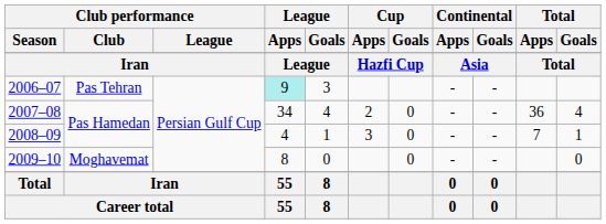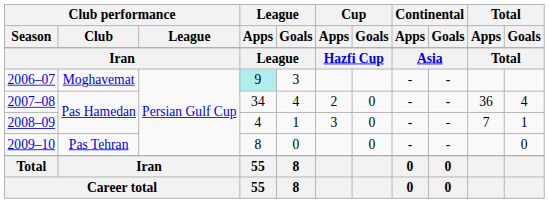2006–07 | Club performance / Club: Pas Tehran -> Moghavemat
2009–10 | Club performance / Club: Moghavemat -> Pas Tehran
